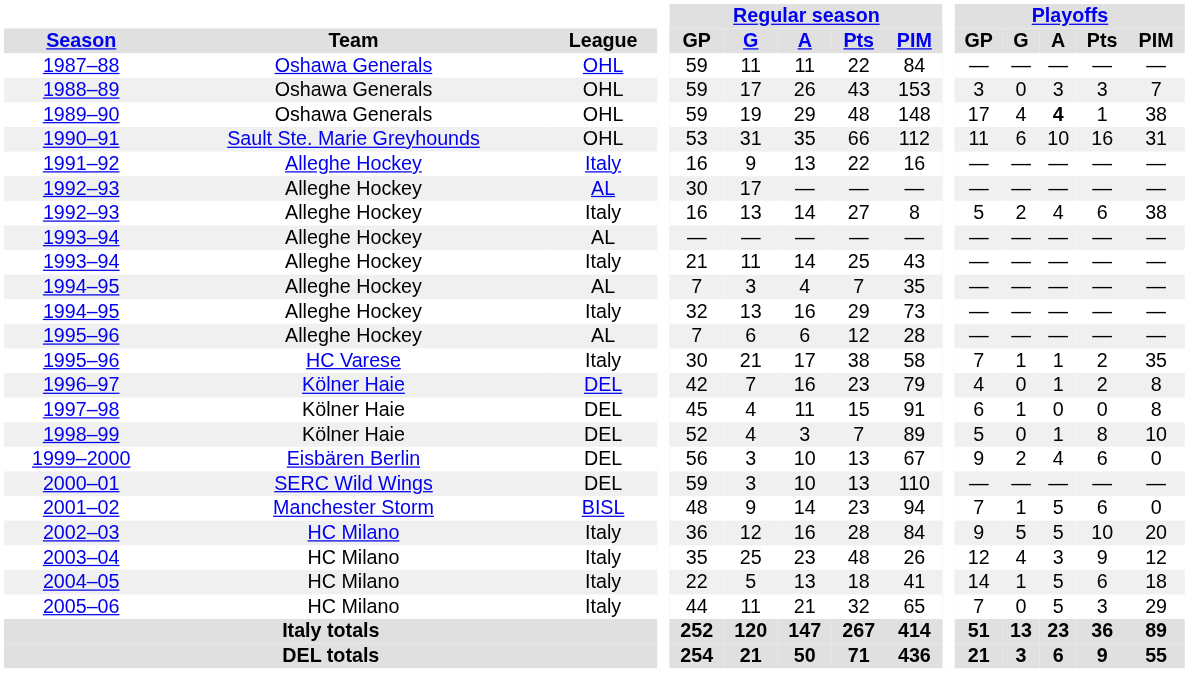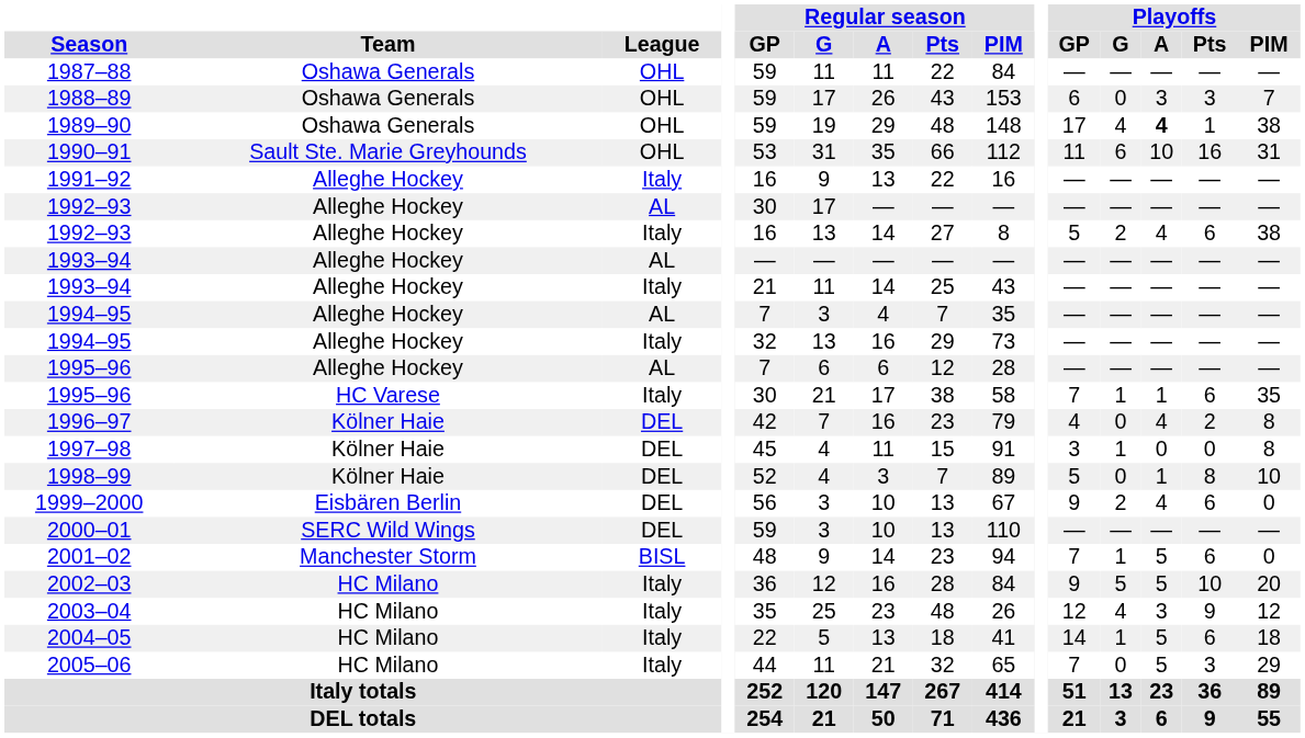1988–89 | Playoffs / GP: 3 -> 6
1995–96 / Italy | Playoffs / Pts: 2 -> 6
1996–97 | Playoffs / A: 1 -> 4
1997–98 | Playoffs / GP: 6 -> 3
